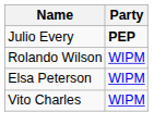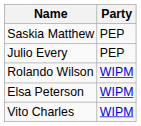+ row: Saskia Matthew | PEP
Julio Every | Party: bold -> normal
